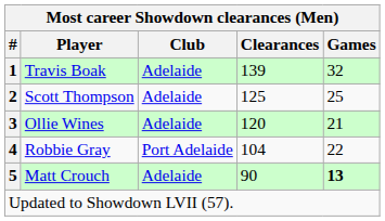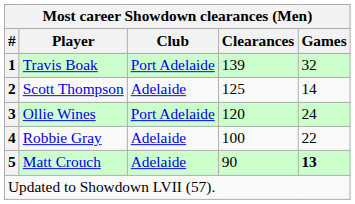Travis Boak | Club: Adelaide -> Port Adelaide
Scott Thompson | Games: 25 -> 14
Ollie Wines | Club: Adelaide -> Port Adelaide
Ollie Wines | Games: 21 -> 24
Robbie Gray | Club: Port Adelaide -> Adelaide
Robbie Gray | Clearances: 104 -> 100
